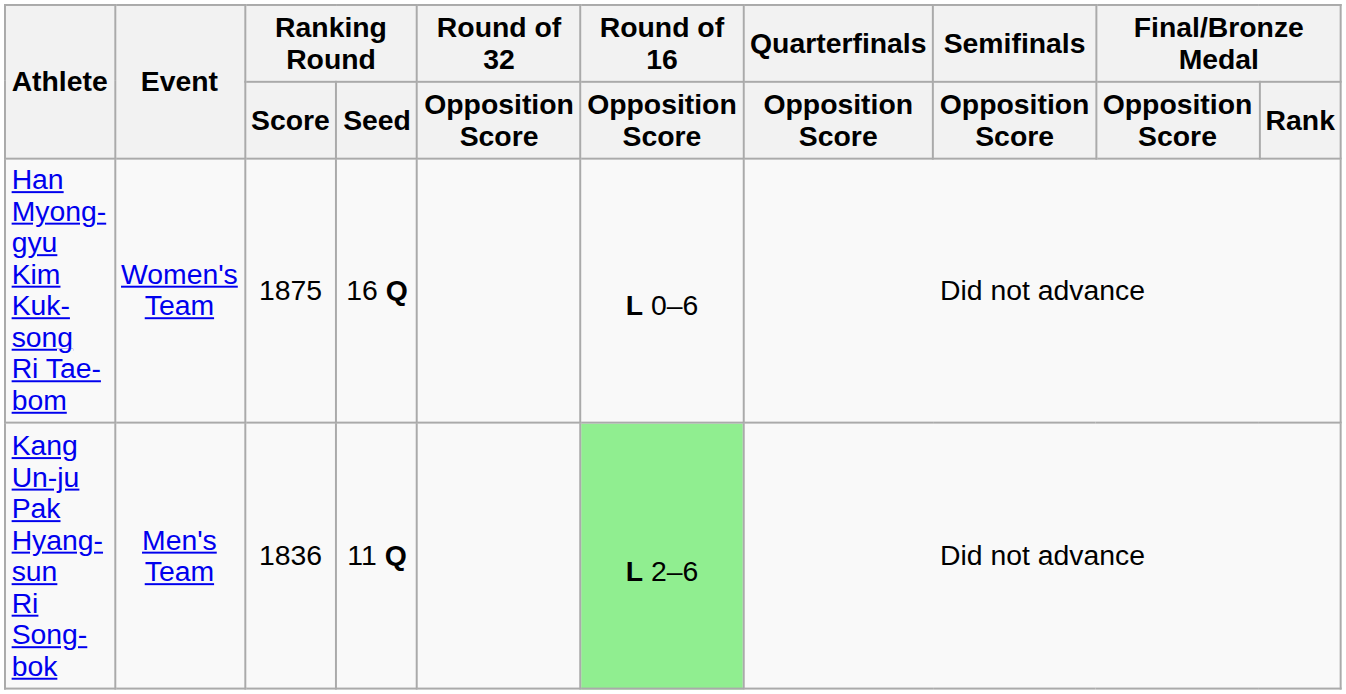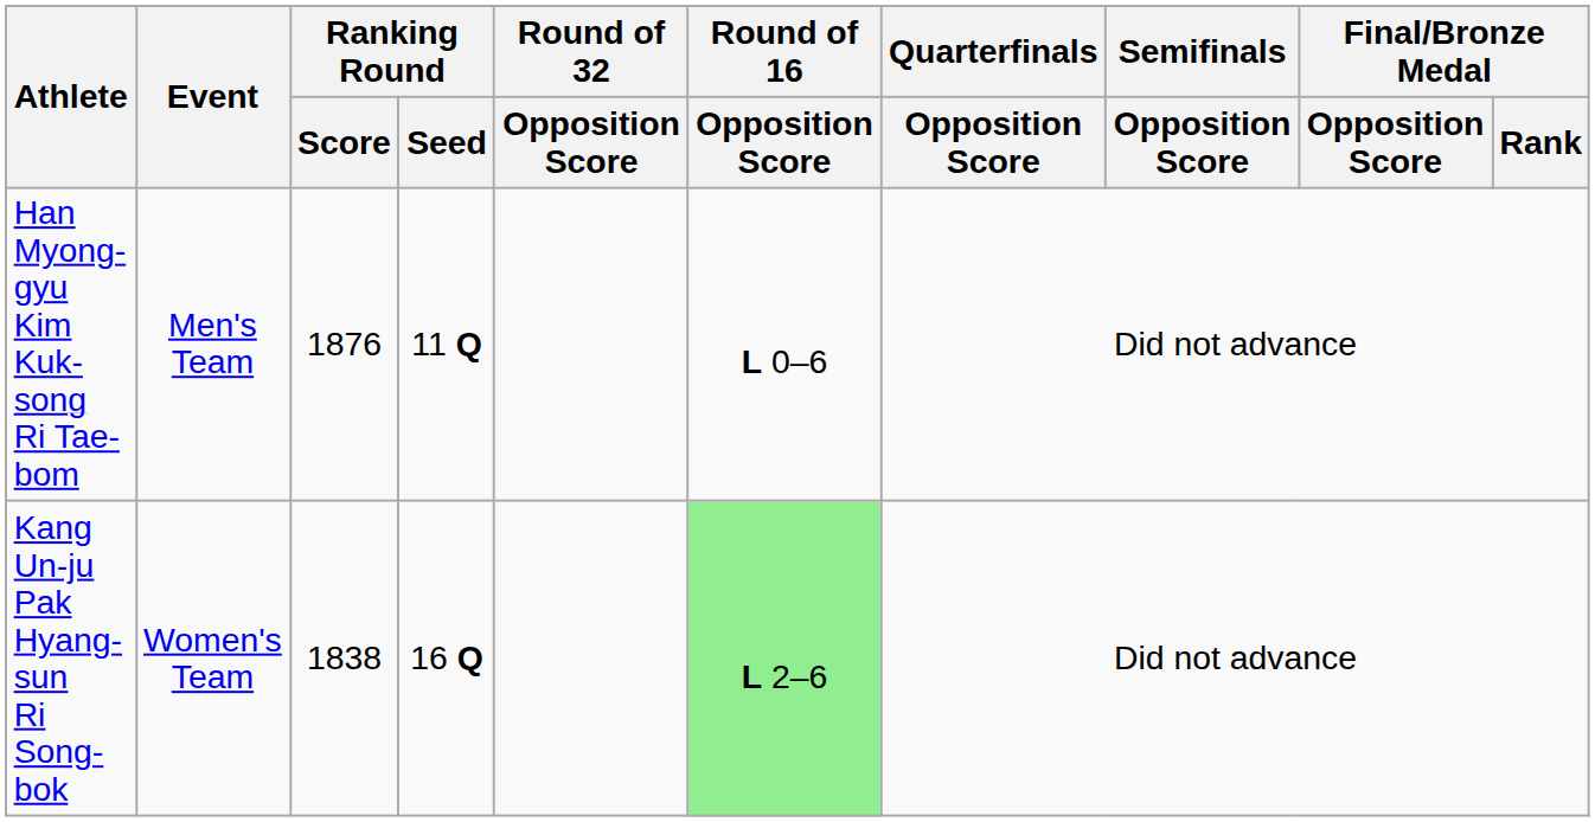Han Myong-gyu Kim Kuk-song Ri Tae-bom | Event: Women's Team -> Men's Team
Han Myong-gyu Kim Kuk-song Ri Tae-bom | Ranking Round / Score: 1875 -> 1876
Han Myong-gyu Kim Kuk-song Ri Tae-bom | Ranking Round / Seed: 16 Q -> 11 Q
Kang Un-ju Pak Hyang-sun Ri Song-bok | Event: Men's Team -> Women's Team
Kang Un-ju Pak Hyang-sun Ri Song-bok | Ranking Round / Score: 1836 -> 1838
Kang Un-ju Pak Hyang-sun Ri Song-bok | Ranking Round / Seed: 11 Q -> 16 Q
